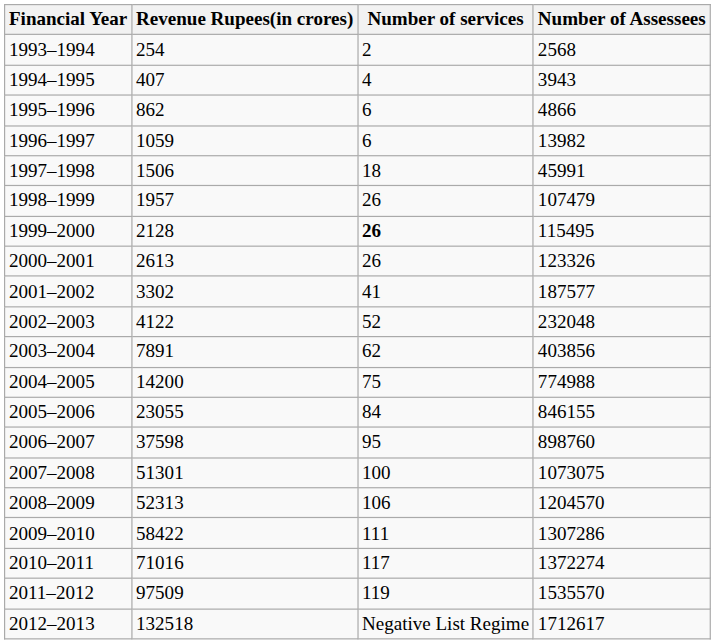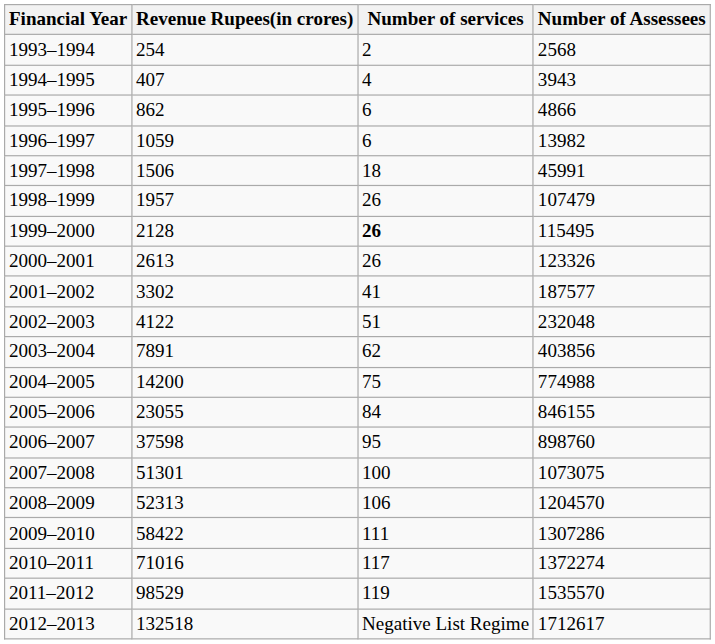2002–2003 | Number of services: 52 -> 51
2011–2012 | Revenue Rupees(in crores): 97509 -> 98529
